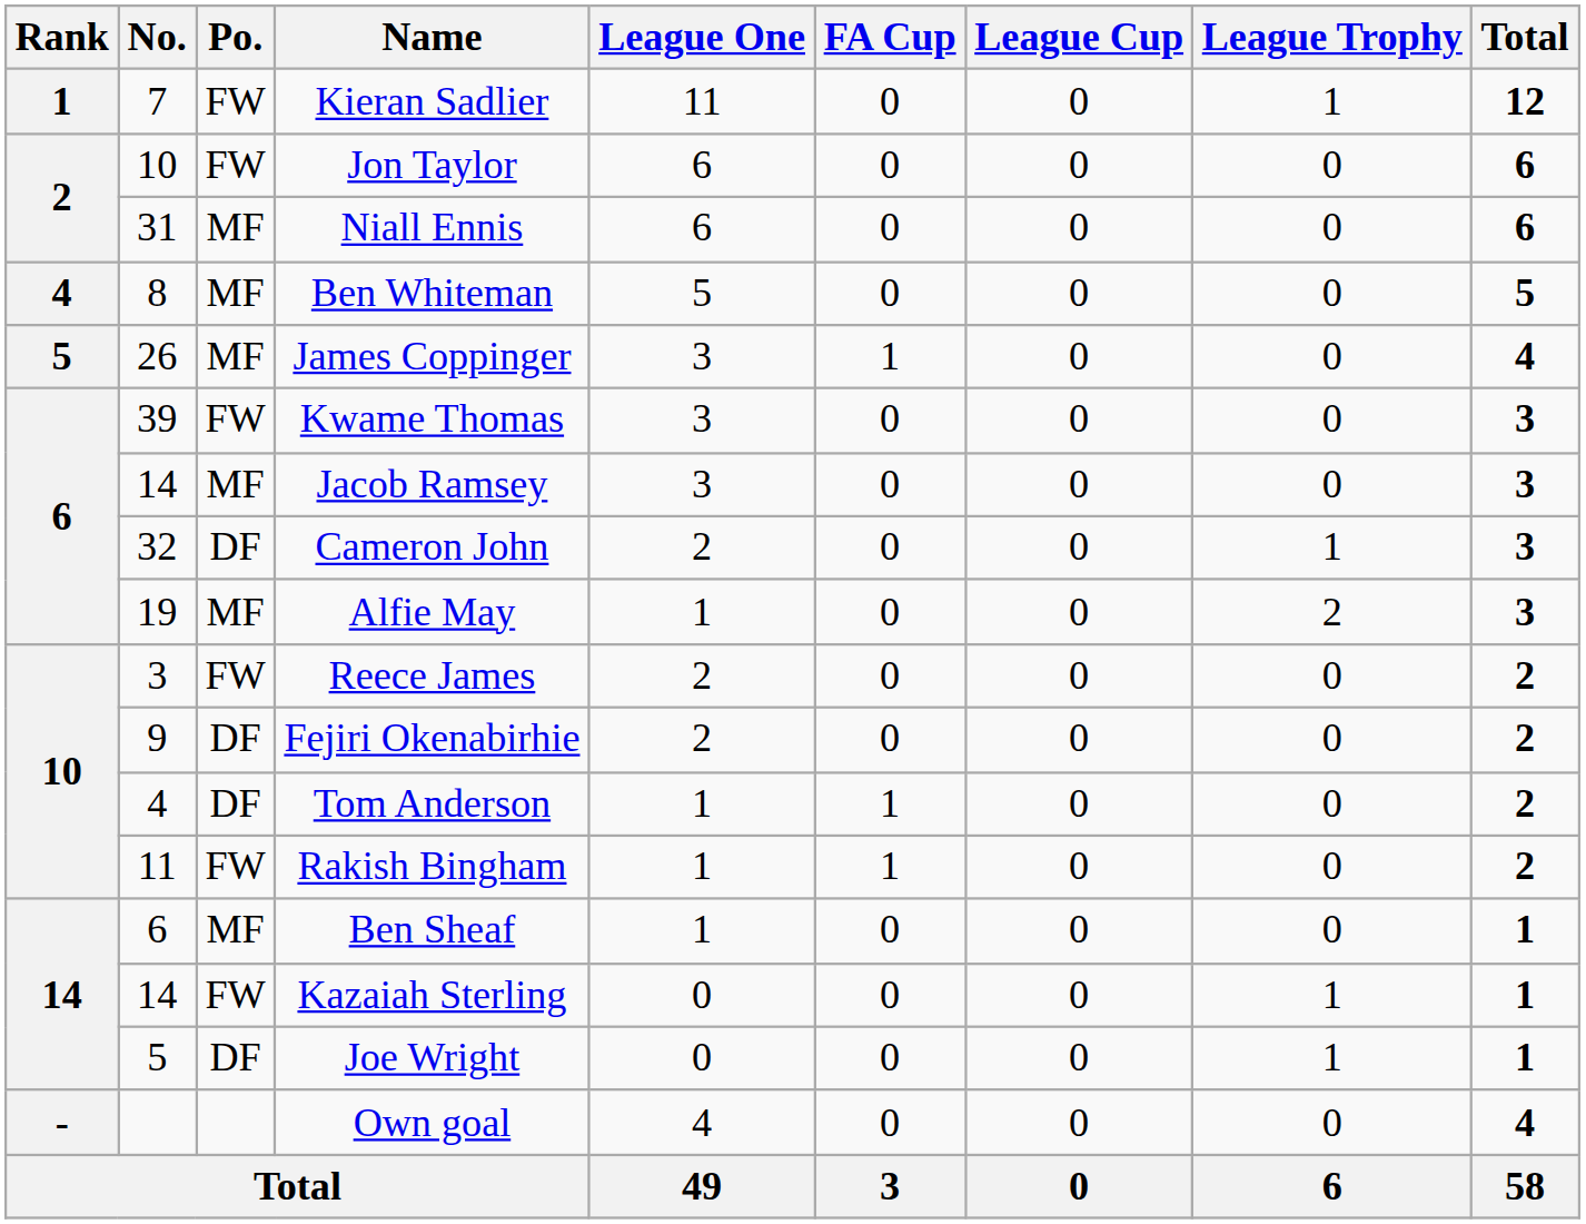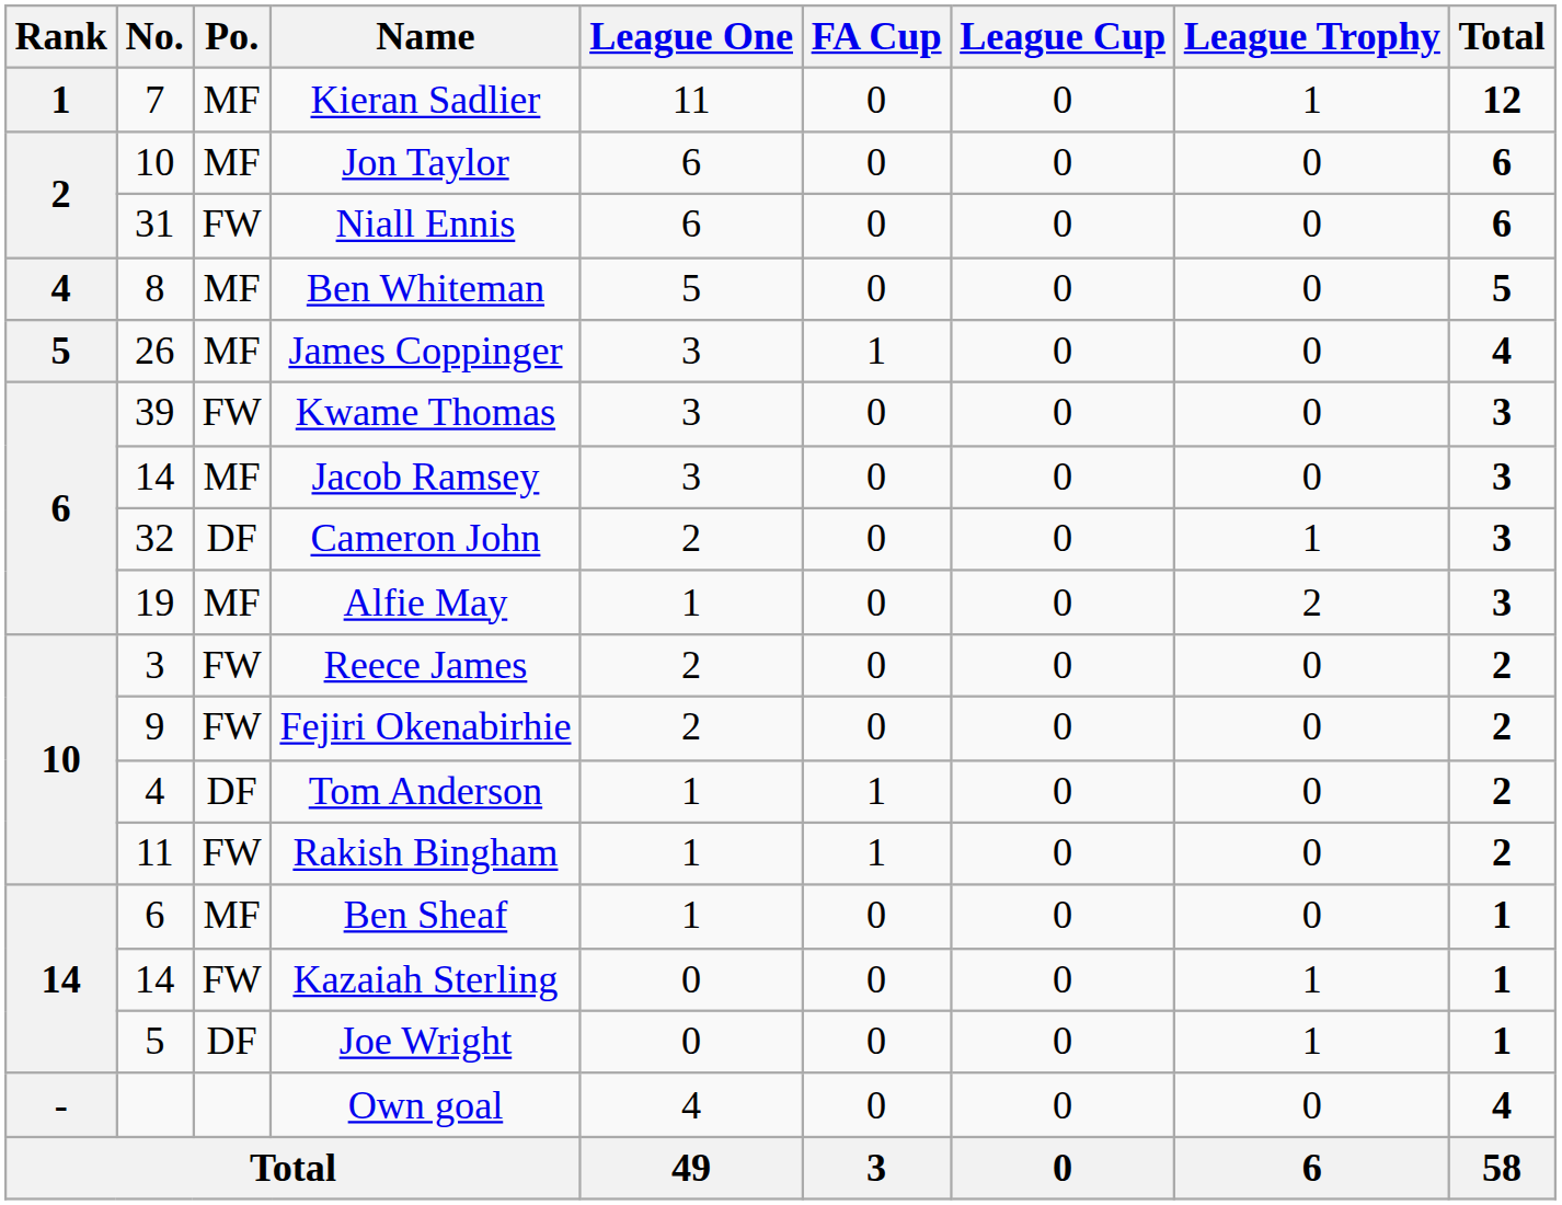Kieran Sadlier | Po.: FW -> MF
Jon Taylor | Po.: FW -> MF
Niall Ennis | Po.: MF -> FW
Fejiri Okenabirhie | Po.: DF -> FW
